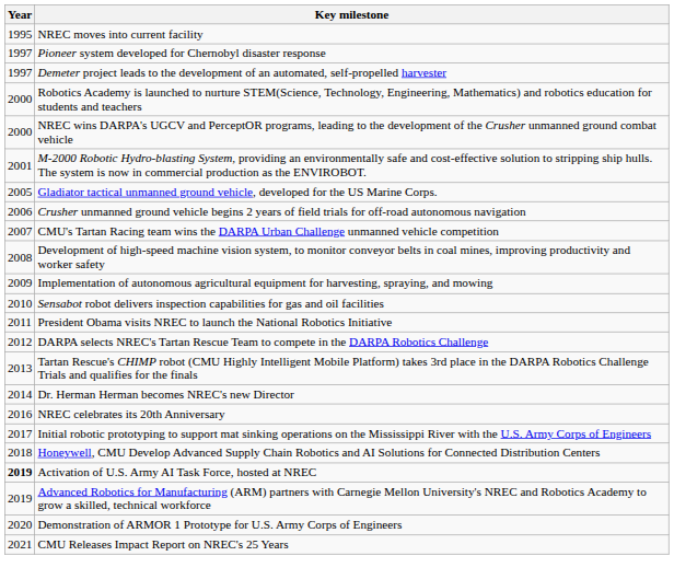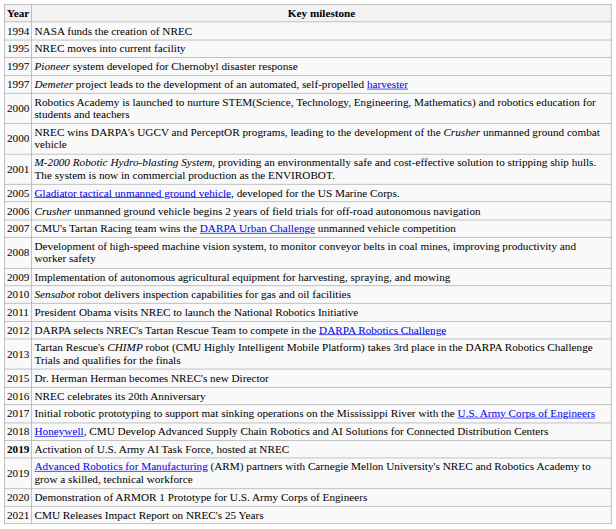+ row: 1994 | NASA funds the creation of NREC
Dr. Herman Herman becomes NREC's new Director | Year: 2014 -> 2015
